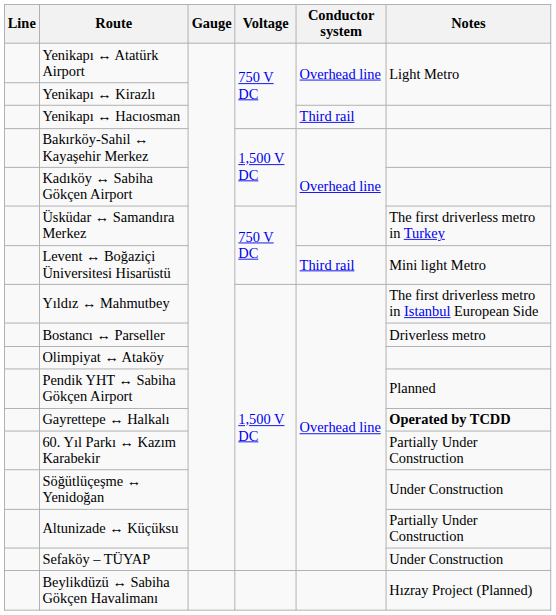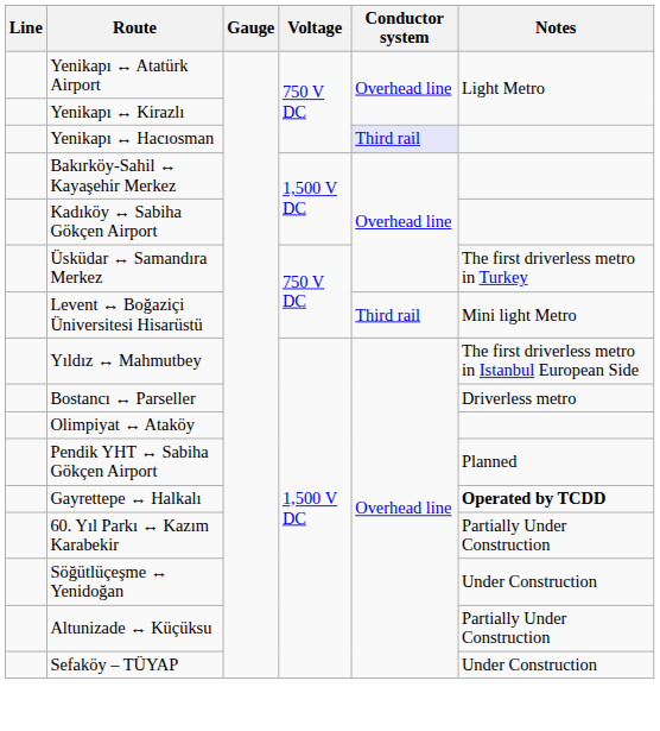Yenikapı ↔ Hacıosman | Conductor system: no background -> lavender background
- row: Beylikdüzü ↔ Sabiha Gökçen Havalimanı | Hızray Project (Planned)
